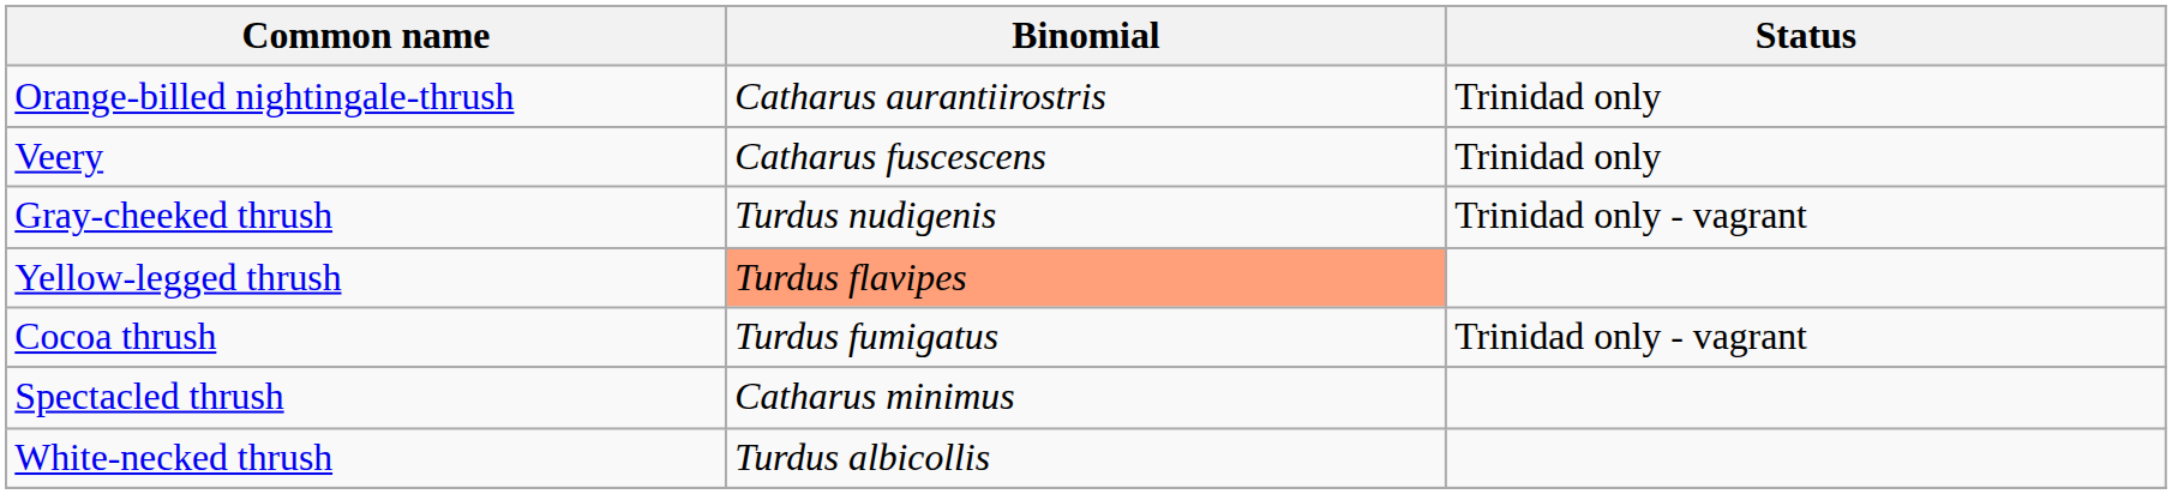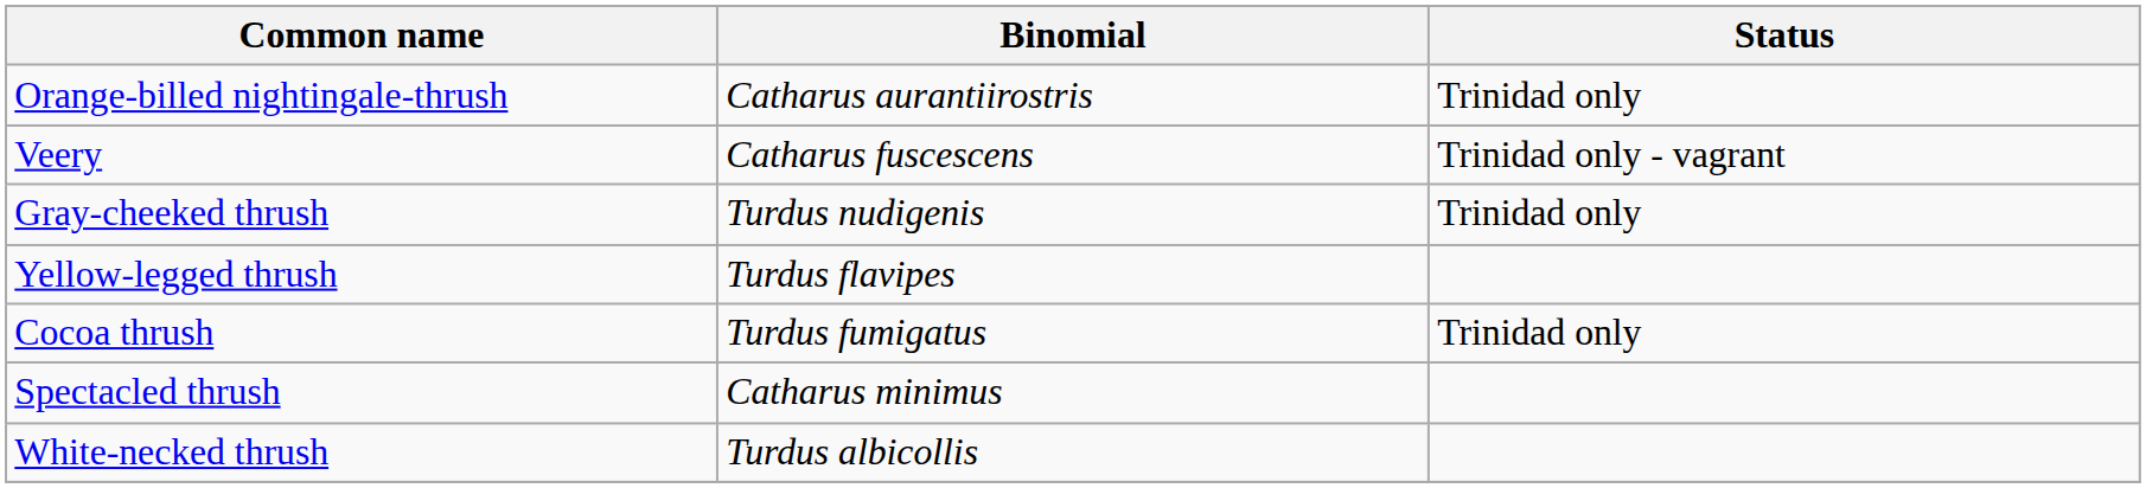Veery | Status: Trinidad only -> Trinidad only - vagrant
Gray-cheeked thrush | Status: Trinidad only - vagrant -> Trinidad only
Yellow-legged thrush | Binomial: lightsalmon background -> no background
Cocoa thrush | Status: Trinidad only - vagrant -> Trinidad only
